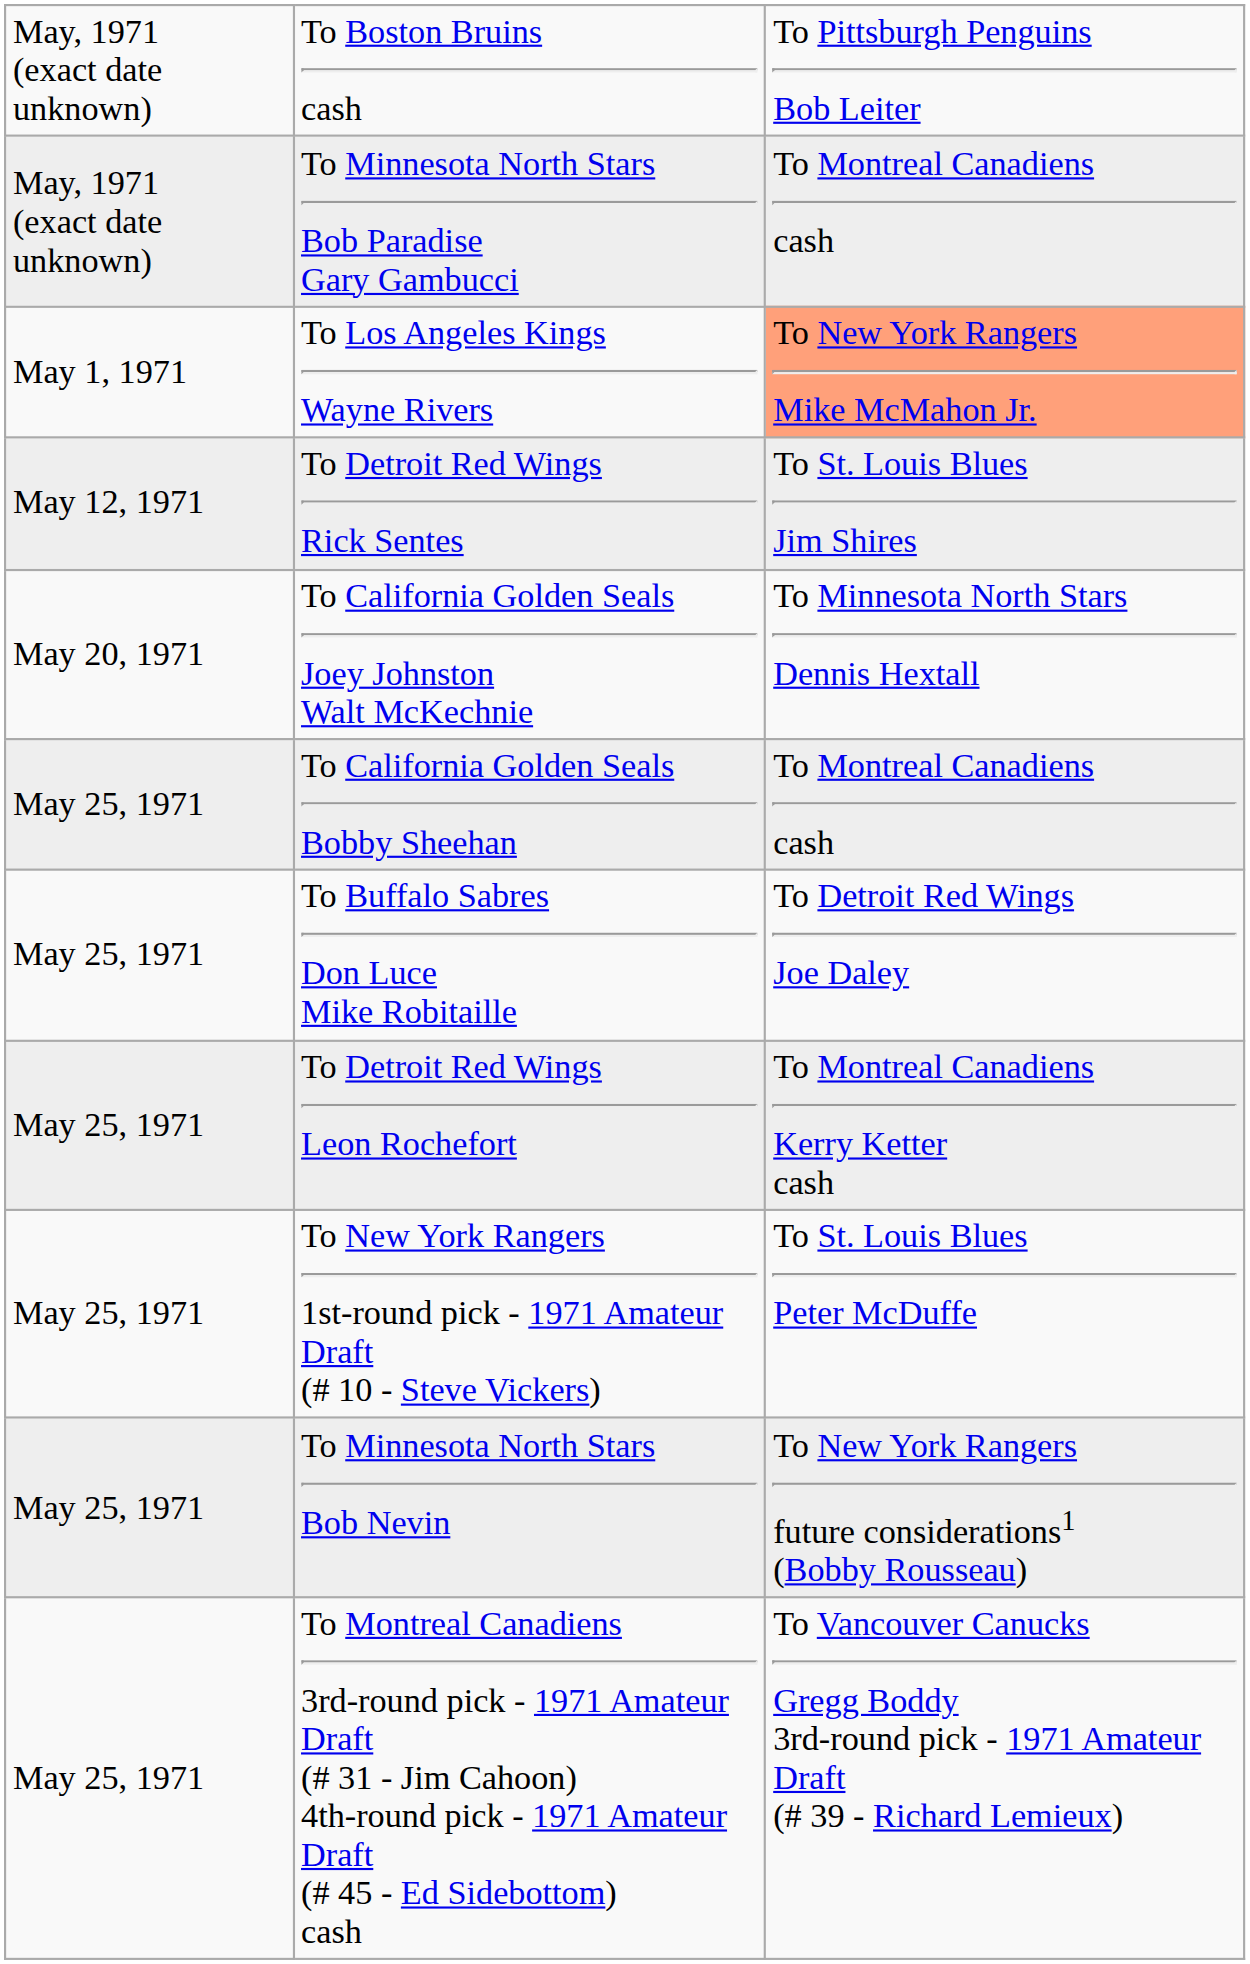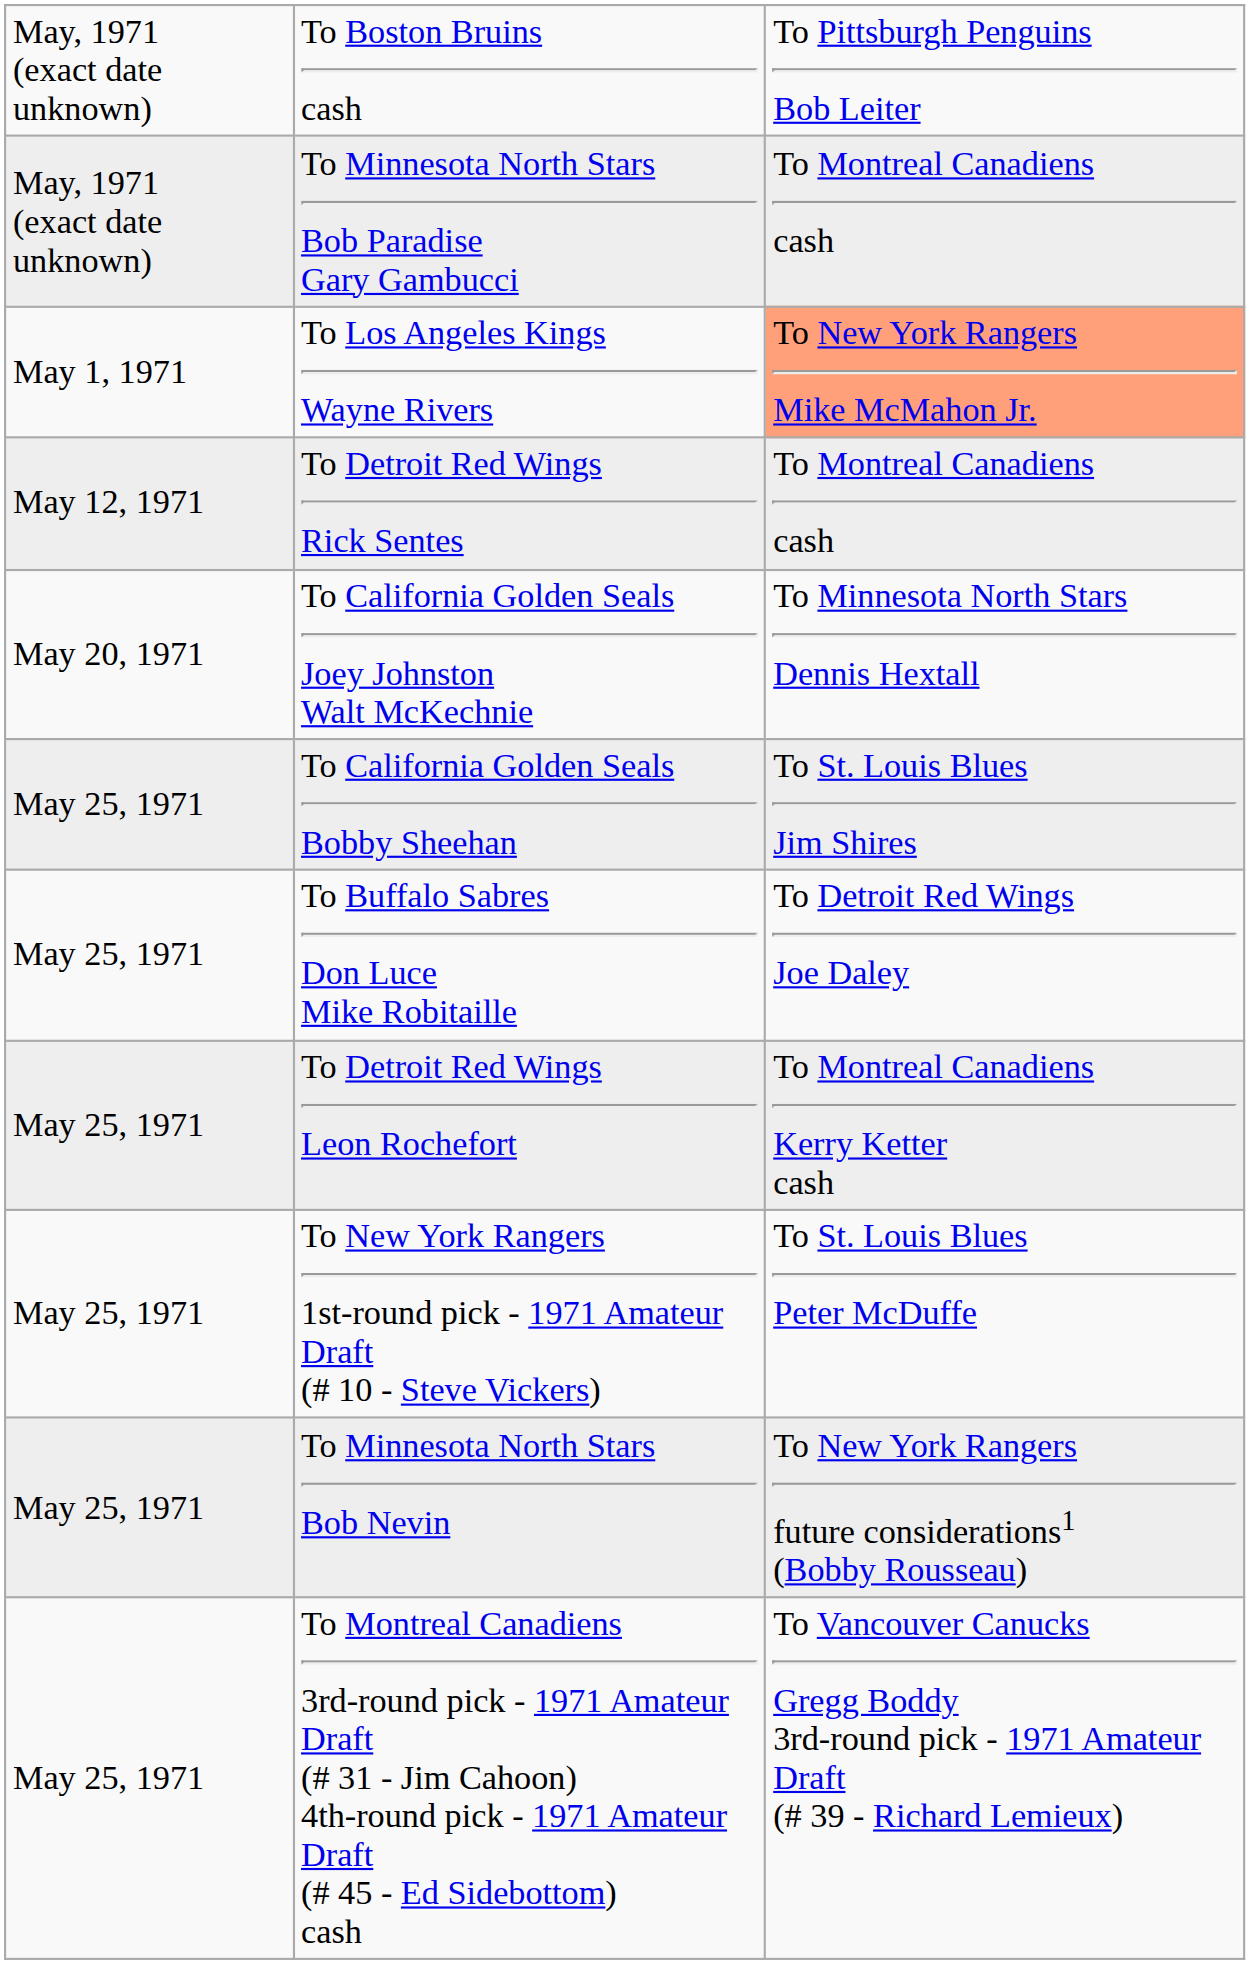To Detroit Red Wings Rick Sentes | column 3: To St. Louis Blues Jim Shires -> To Montreal Canadiens cash
To California Golden Seals Bobby Sheehan | column 3: To Montreal Canadiens cash -> To St. Louis Blues Jim Shires
